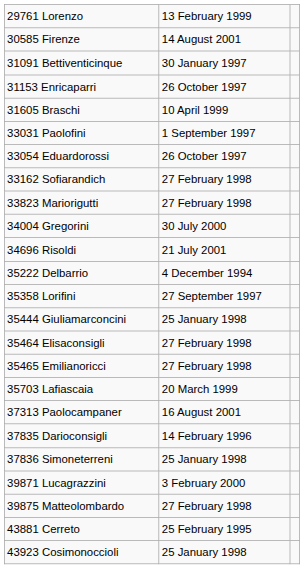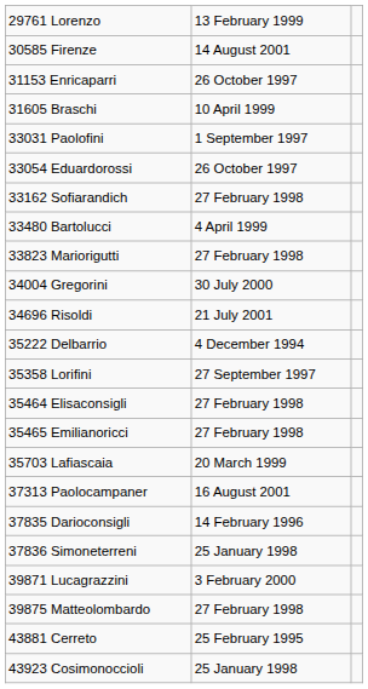- row: 31091 Bettiventicinque | 30 January 1997
+ row: 33480 Bartolucci | 4 April 1999
- row: 35444 Giuliamarconcini | 25 January 1998
